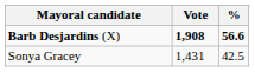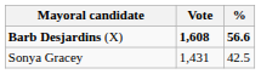Barb Desjardins (X) | Vote: 1,908 -> 1,608
